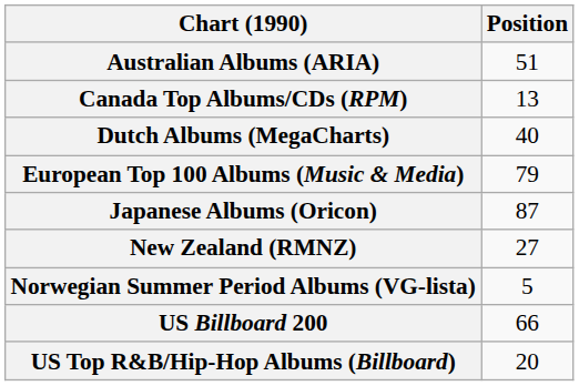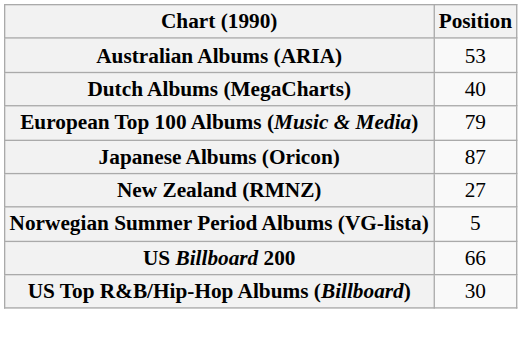Australian Albums (ARIA) | Position: 51 -> 53
- row: Canada Top Albums/CDs (RPM) | 13
US Top R&B/Hip-Hop Albums (Billboard) | Position: 20 -> 30
